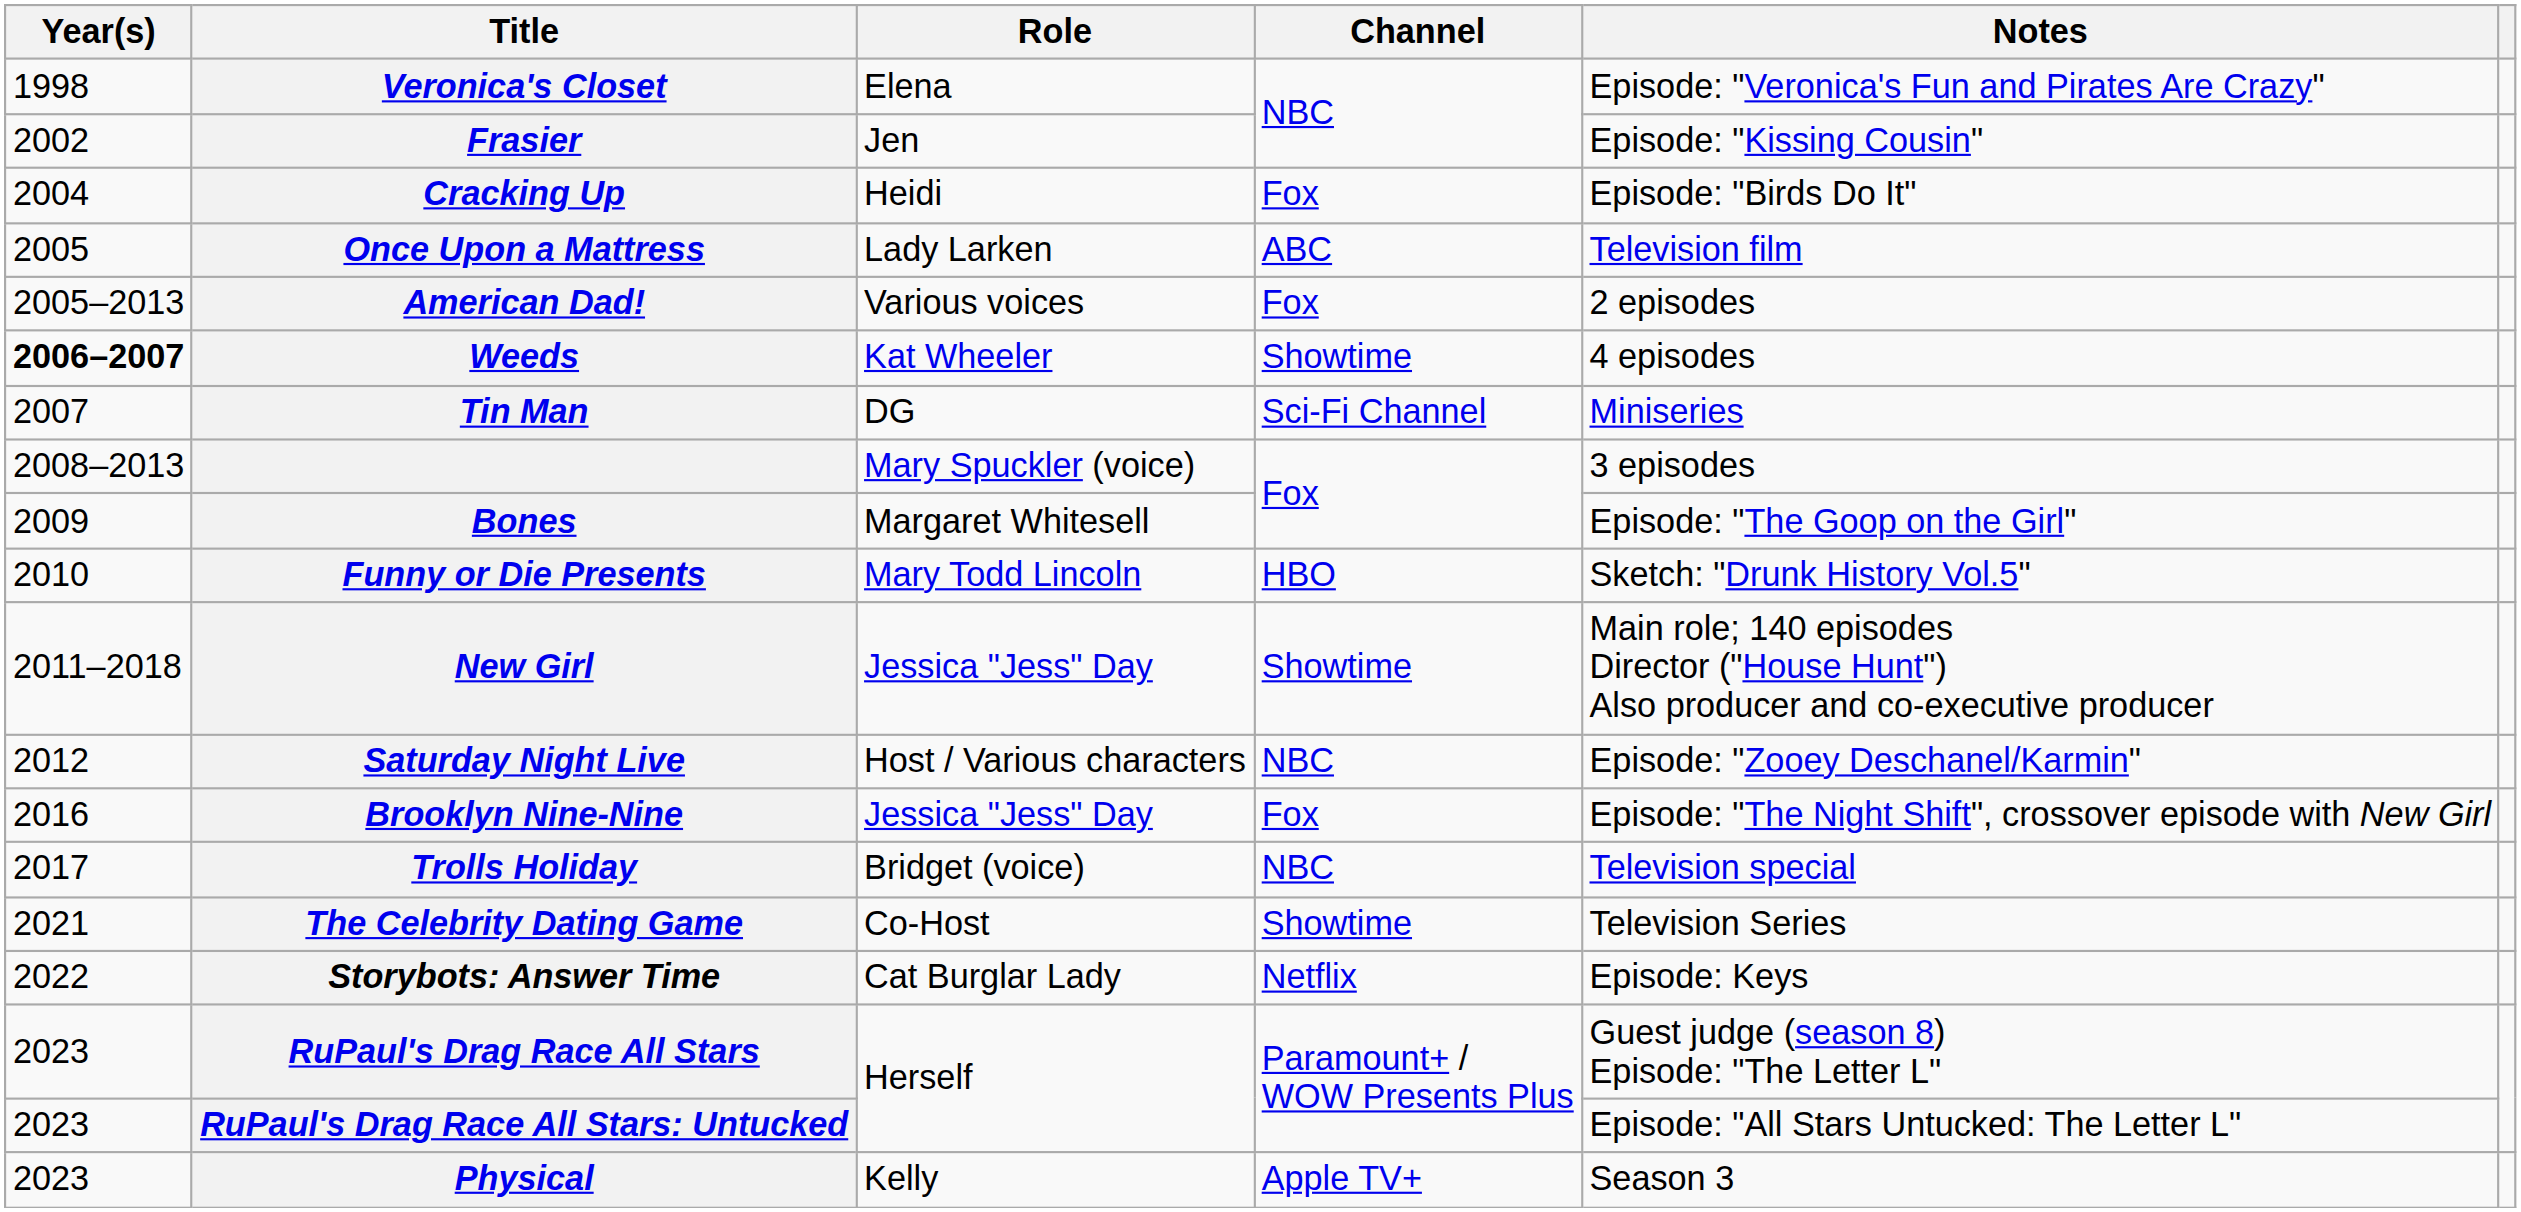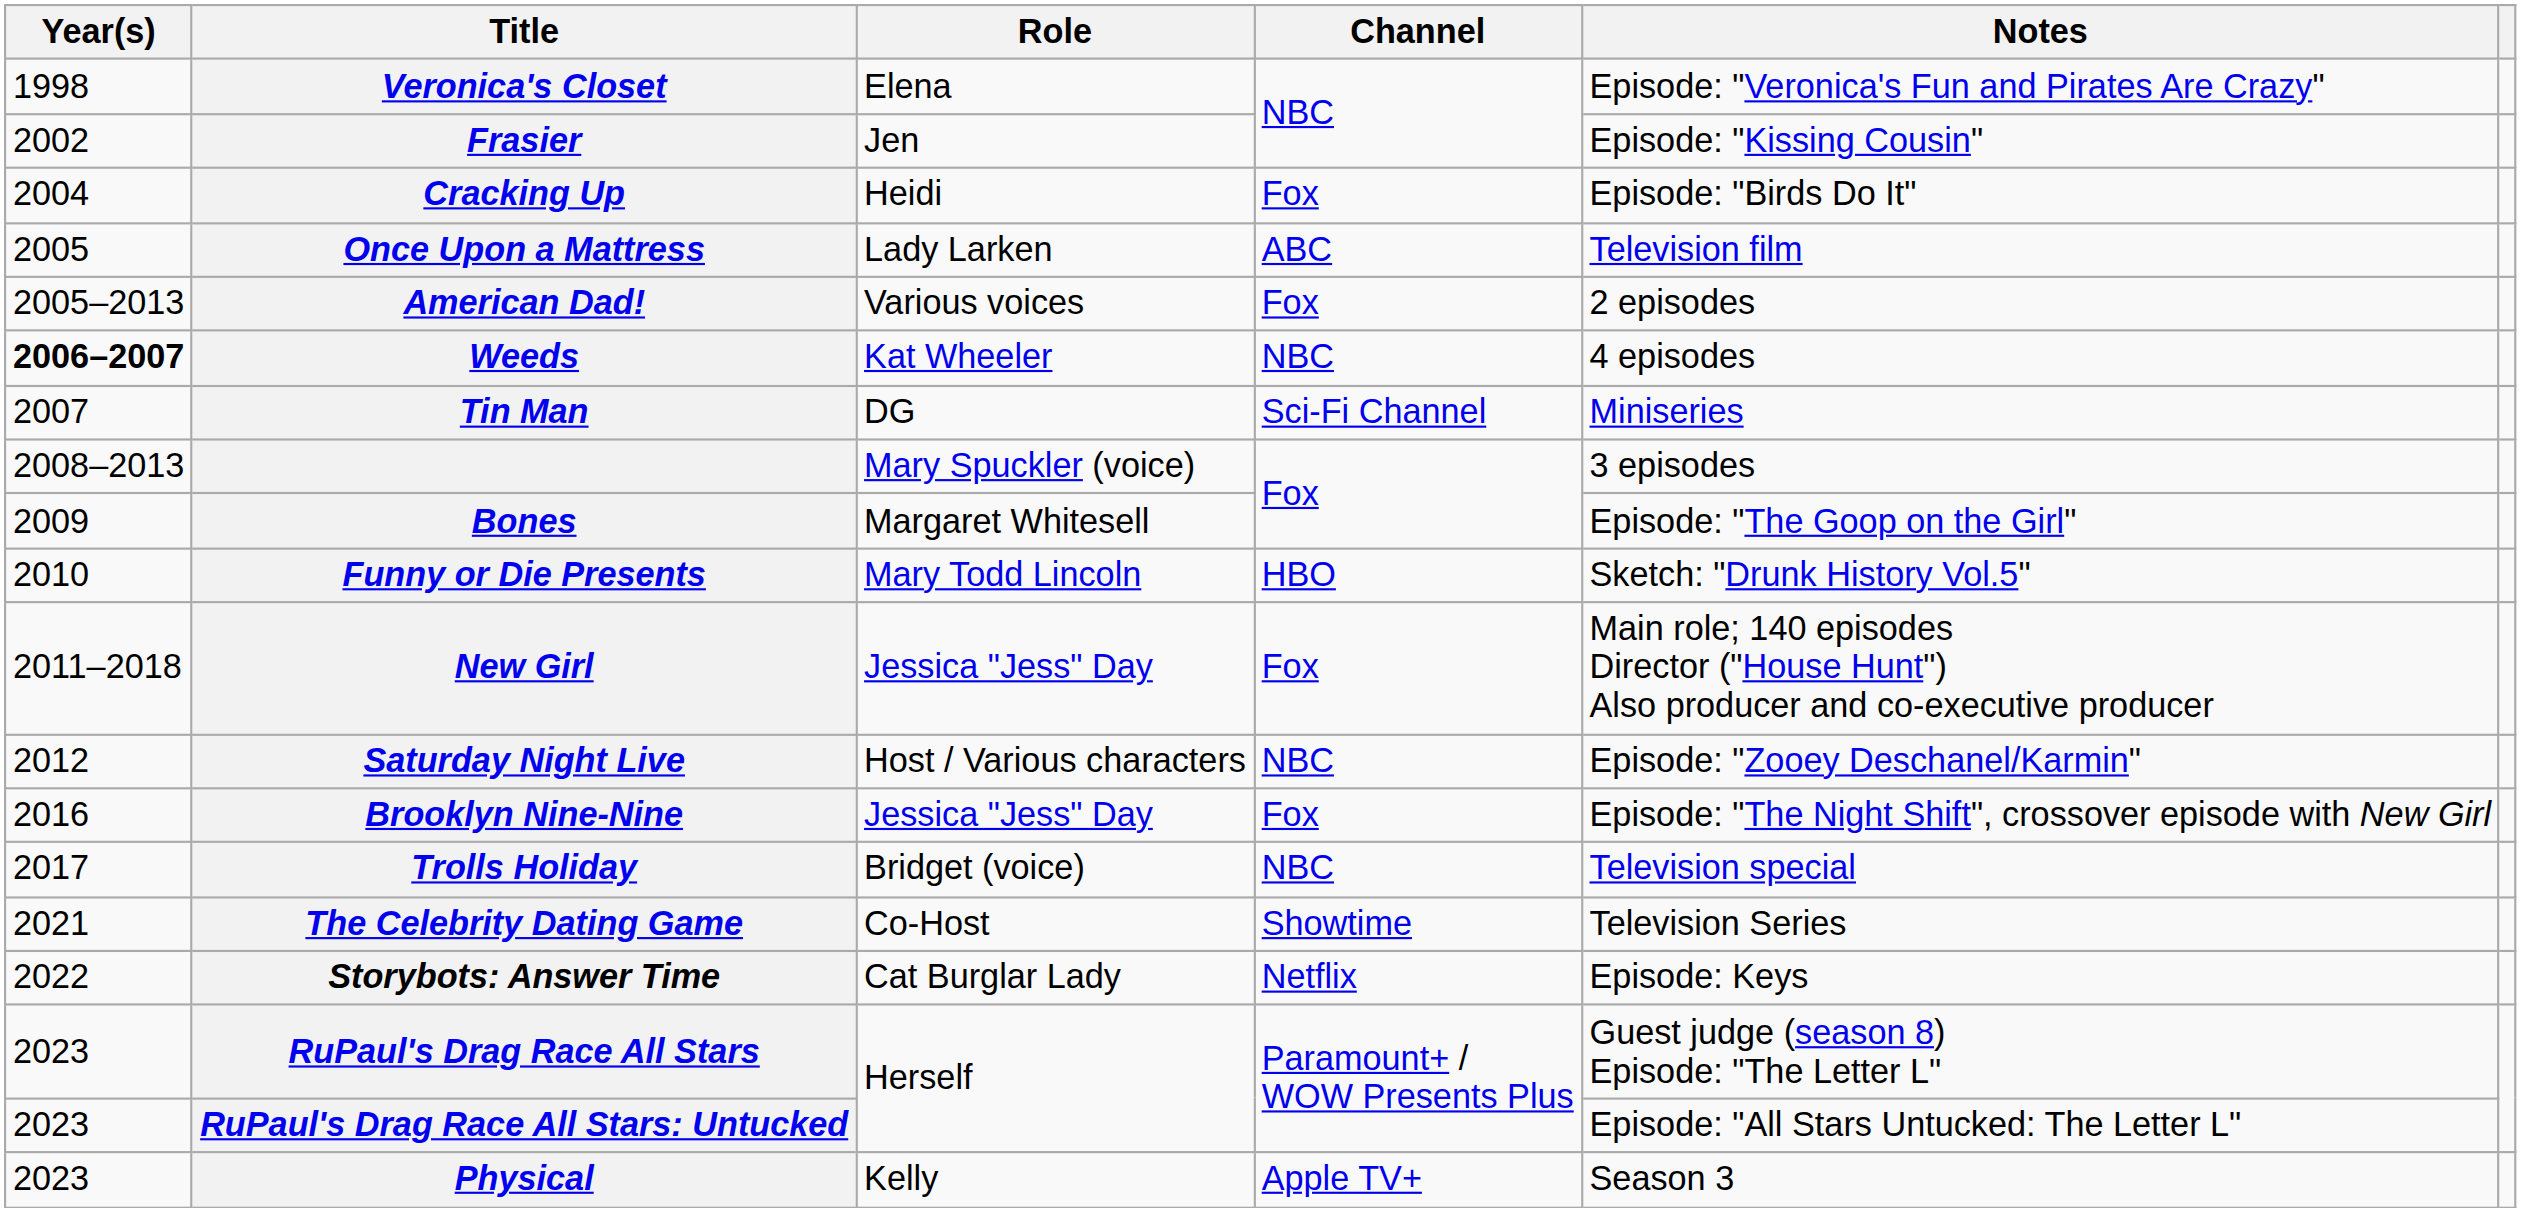Weeds | Channel: Showtime -> NBC
New Girl | Channel: Showtime -> Fox
